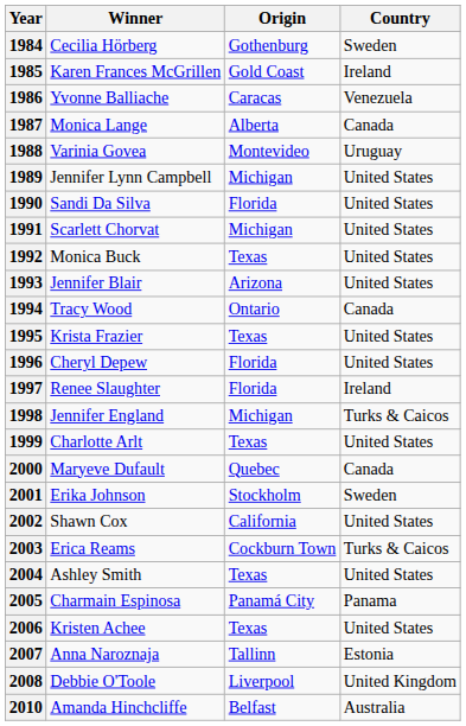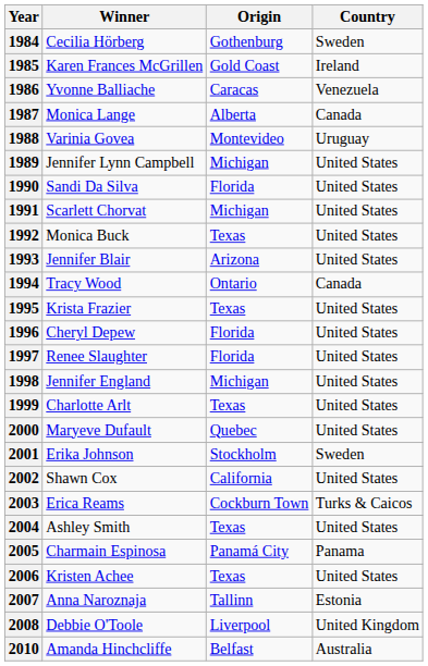1997 | Country: Ireland -> United States
1998 | Country: Turks & Caicos -> United States
2000 | Country: Canada -> United States
